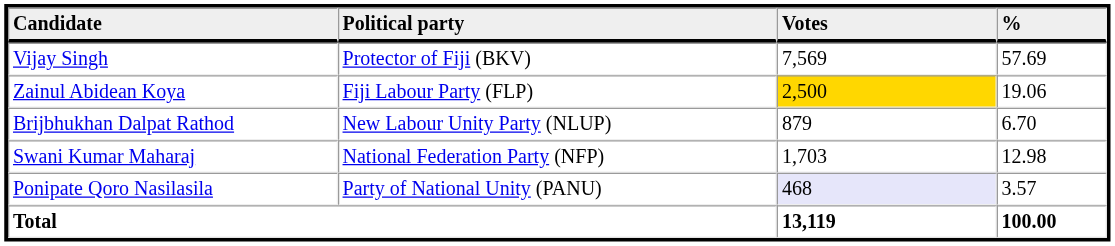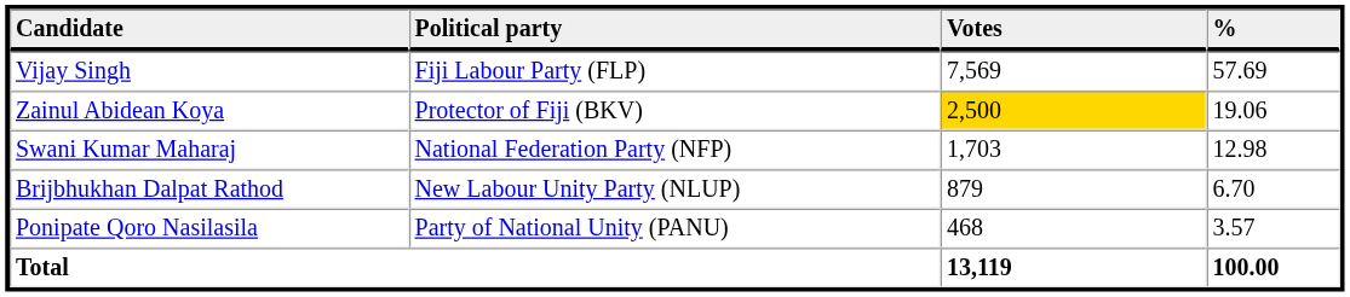Vijay Singh | Political party: Protector of Fiji (BKV) -> Fiji Labour Party (FLP)
Zainul Abidean Koya | Political party: Fiji Labour Party (FLP) -> Protector of Fiji (BKV)
rows swapped: Swani Kumar Maharaj <-> Brijbhukhan Dalpat Rathod
Ponipate Qoro Nasilasila | Votes: lavender background -> no background
